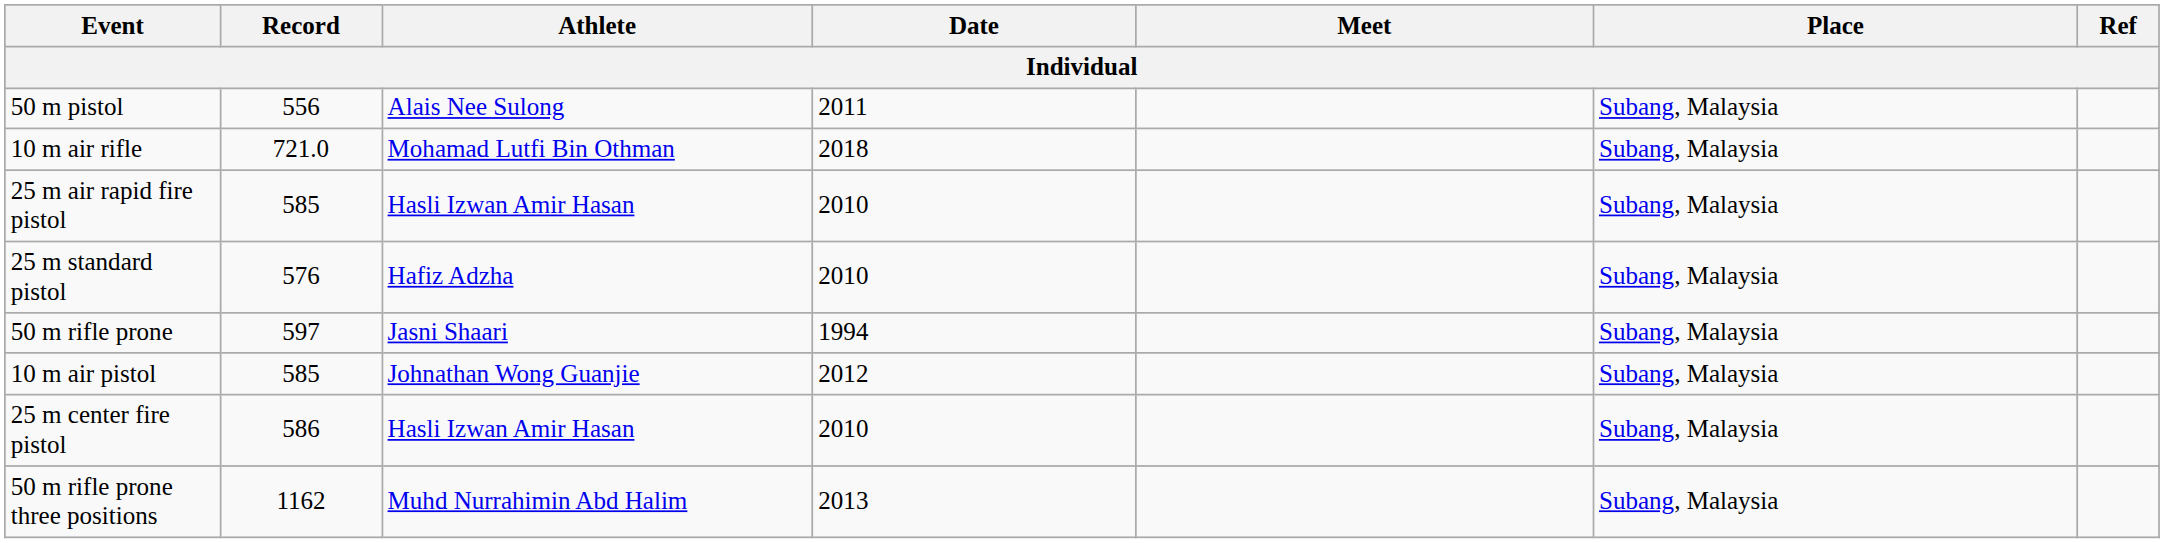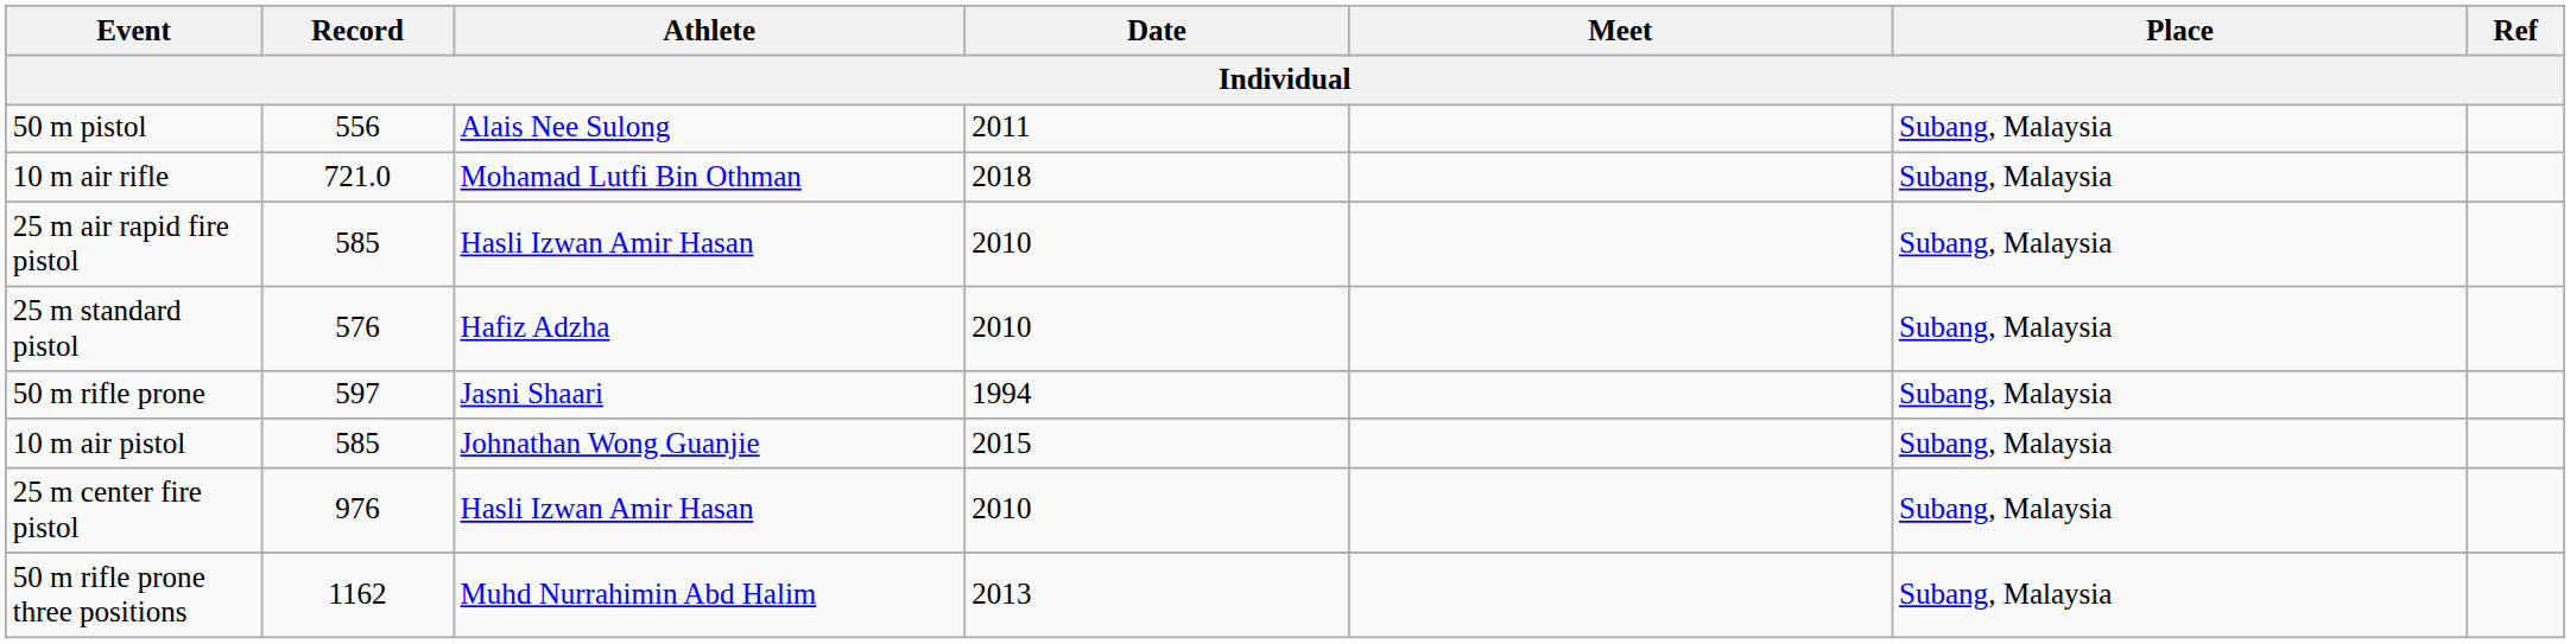10 m air pistol | Date: 2012 -> 2015
25 m center fire pistol | Record: 586 -> 976
